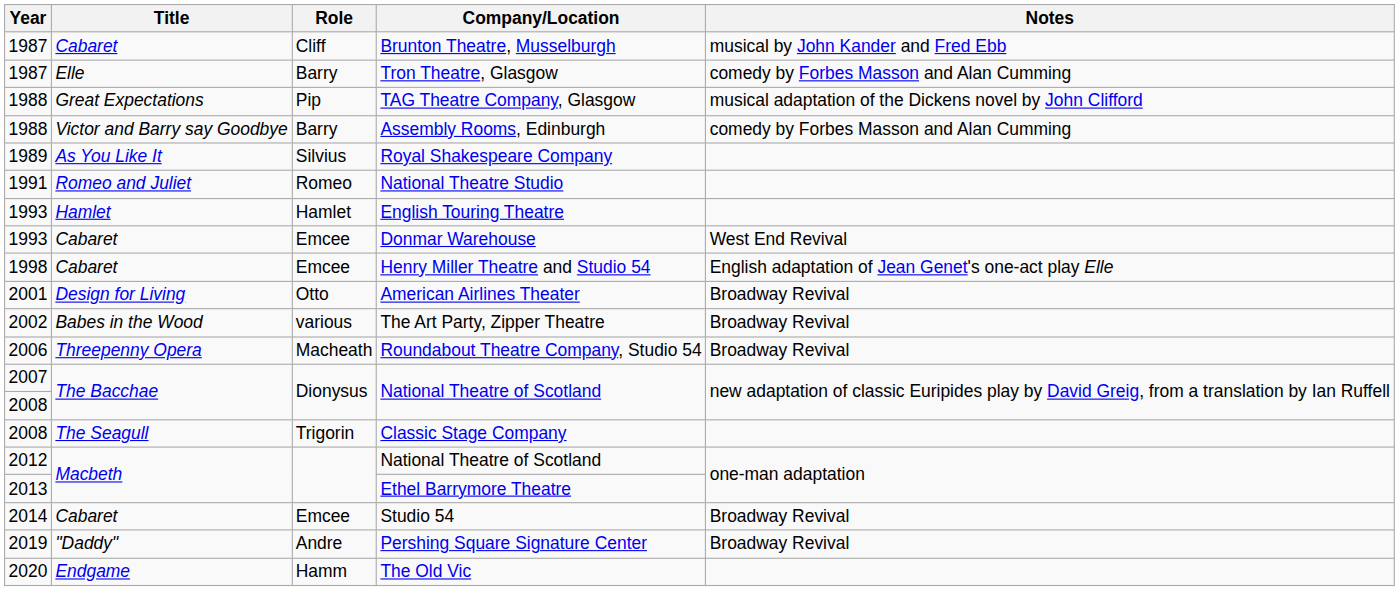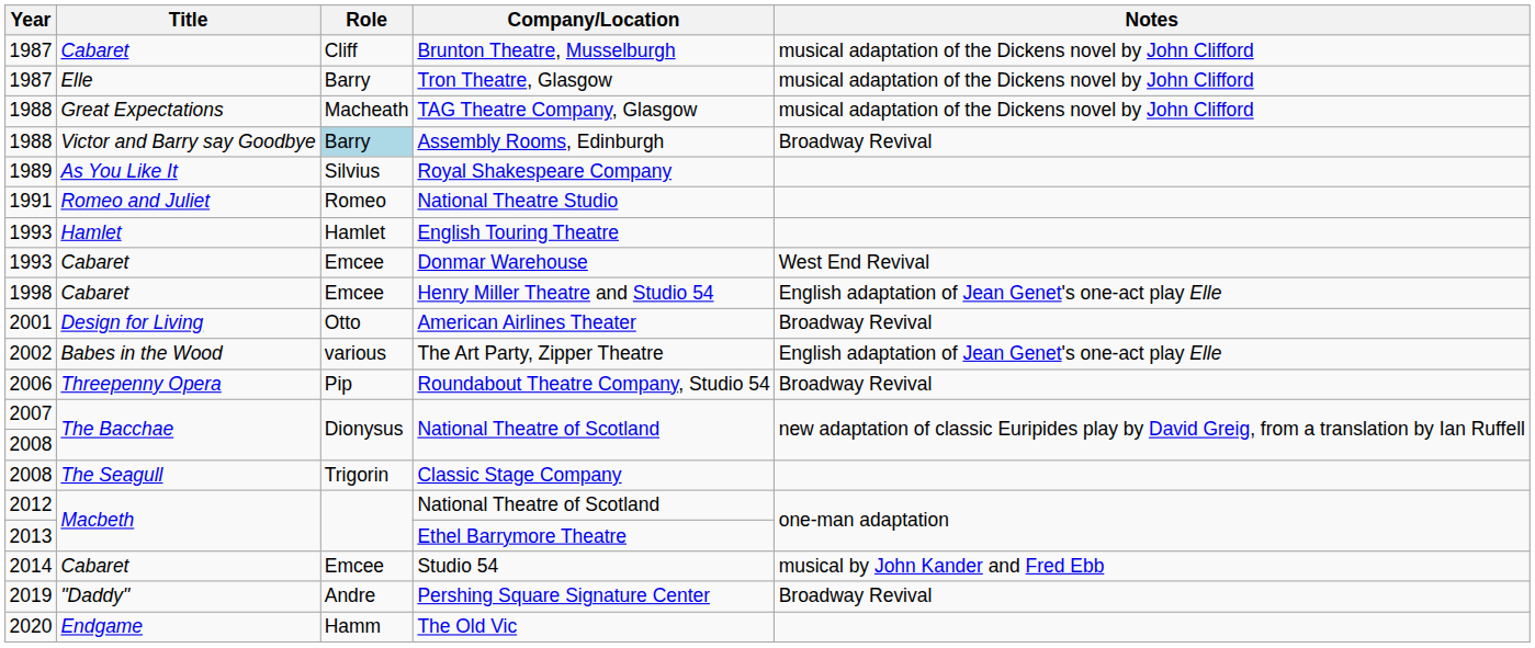Brunton Theatre, Musselburgh | Notes: musical by John Kander and Fred Ebb -> musical adaptation of the Dickens novel by John Clifford
Tron Theatre, Glasgow | Notes: comedy by Forbes Masson and Alan Cumming -> musical adaptation of the Dickens novel by John Clifford
TAG Theatre Company, Glasgow | Role: Pip -> Macheath
Assembly Rooms, Edinburgh | Role: no background -> lightblue background
Assembly Rooms, Edinburgh | Notes: comedy by Forbes Masson and Alan Cumming -> Broadway Revival
The Art Party, Zipper Theatre | Notes: Broadway Revival -> English adaptation of Jean Genet's one-act play Elle
Roundabout Theatre Company, Studio 54 | Role: Macheath -> Pip
Studio 54 | Notes: Broadway Revival -> musical by John Kander and Fred Ebb
